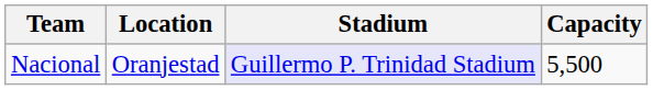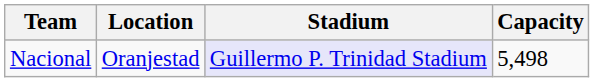Nacional | Capacity: 5,500 -> 5,498
